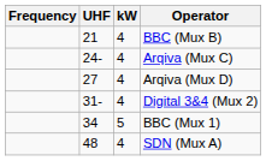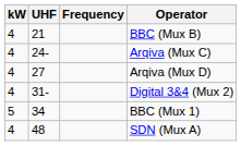columns swapped: Frequency <-> kW
